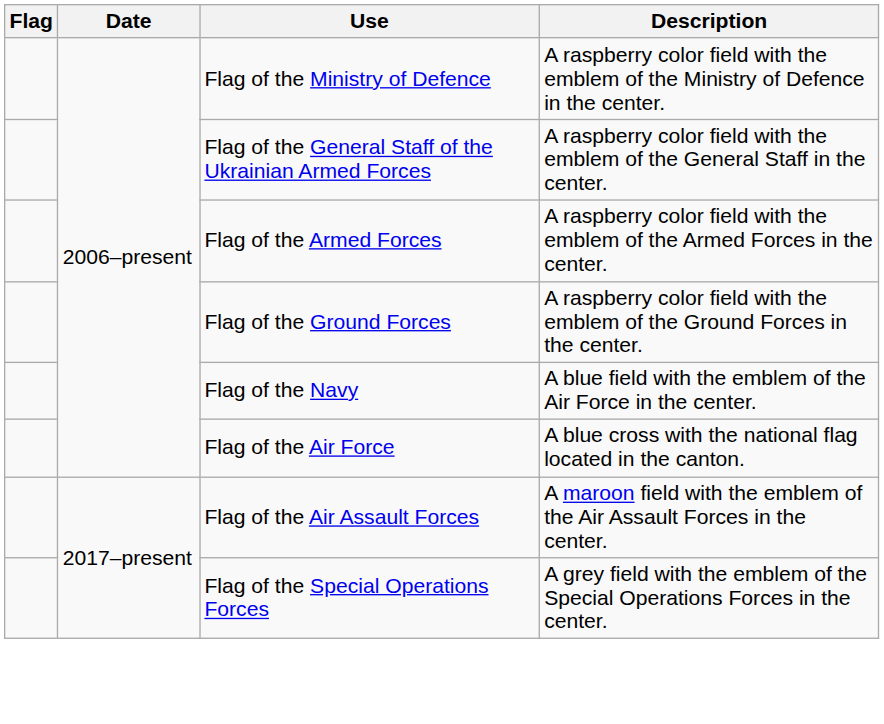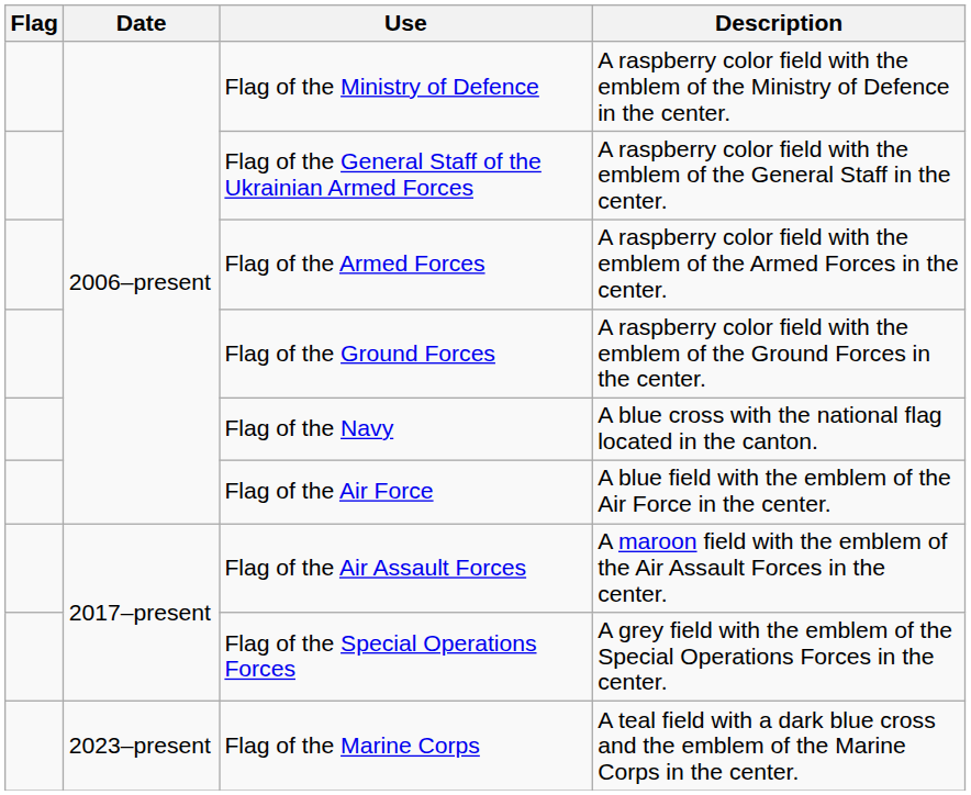Flag of the Navy | Description: A blue field with the emblem of the Air Force in the center. -> A blue cross with the national flag located in the canton.
Flag of the Air Force | Description: A blue cross with the national flag located in the canton. -> A blue field with the emblem of the Air Force in the center.
+ row: 2023–present | Flag of the Marine Corps | A teal field with a dark blue cross and the emblem of the Marine Corps in the center.
